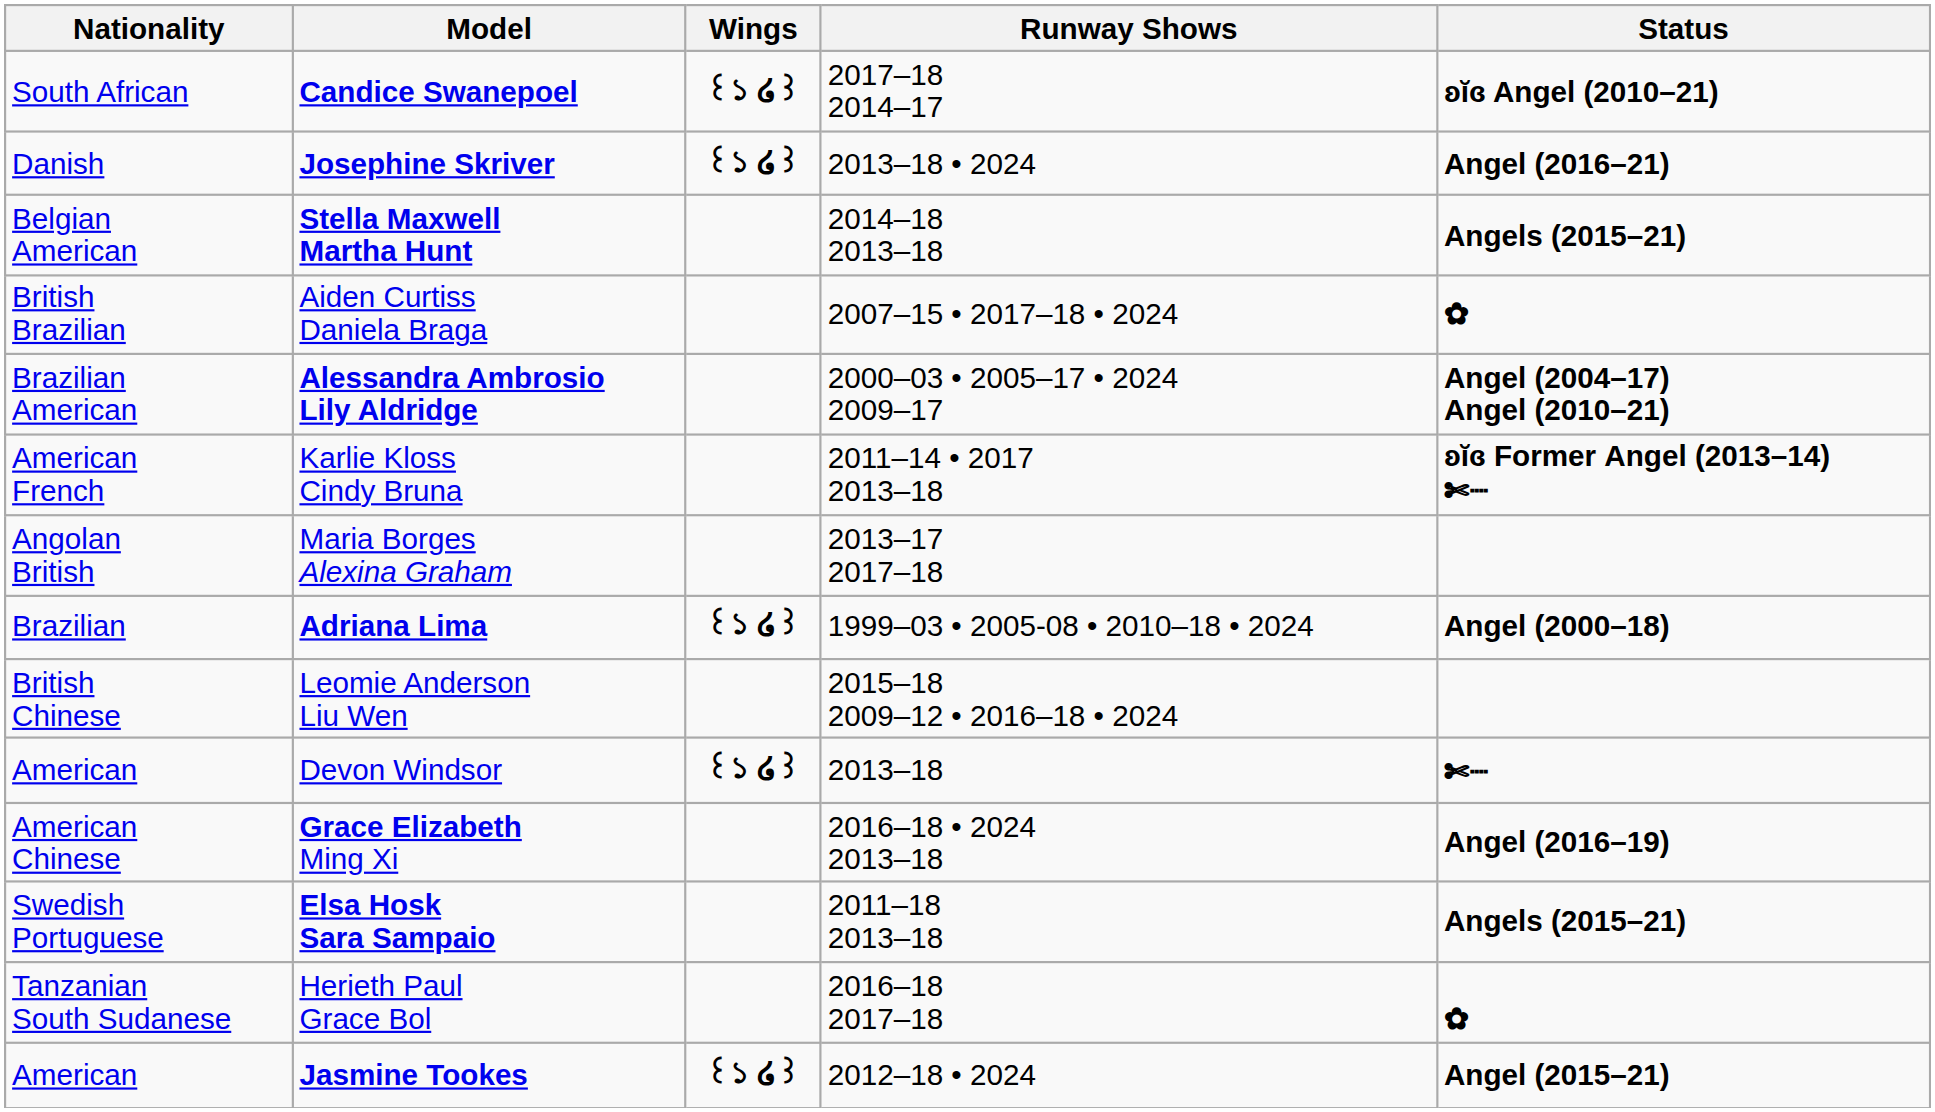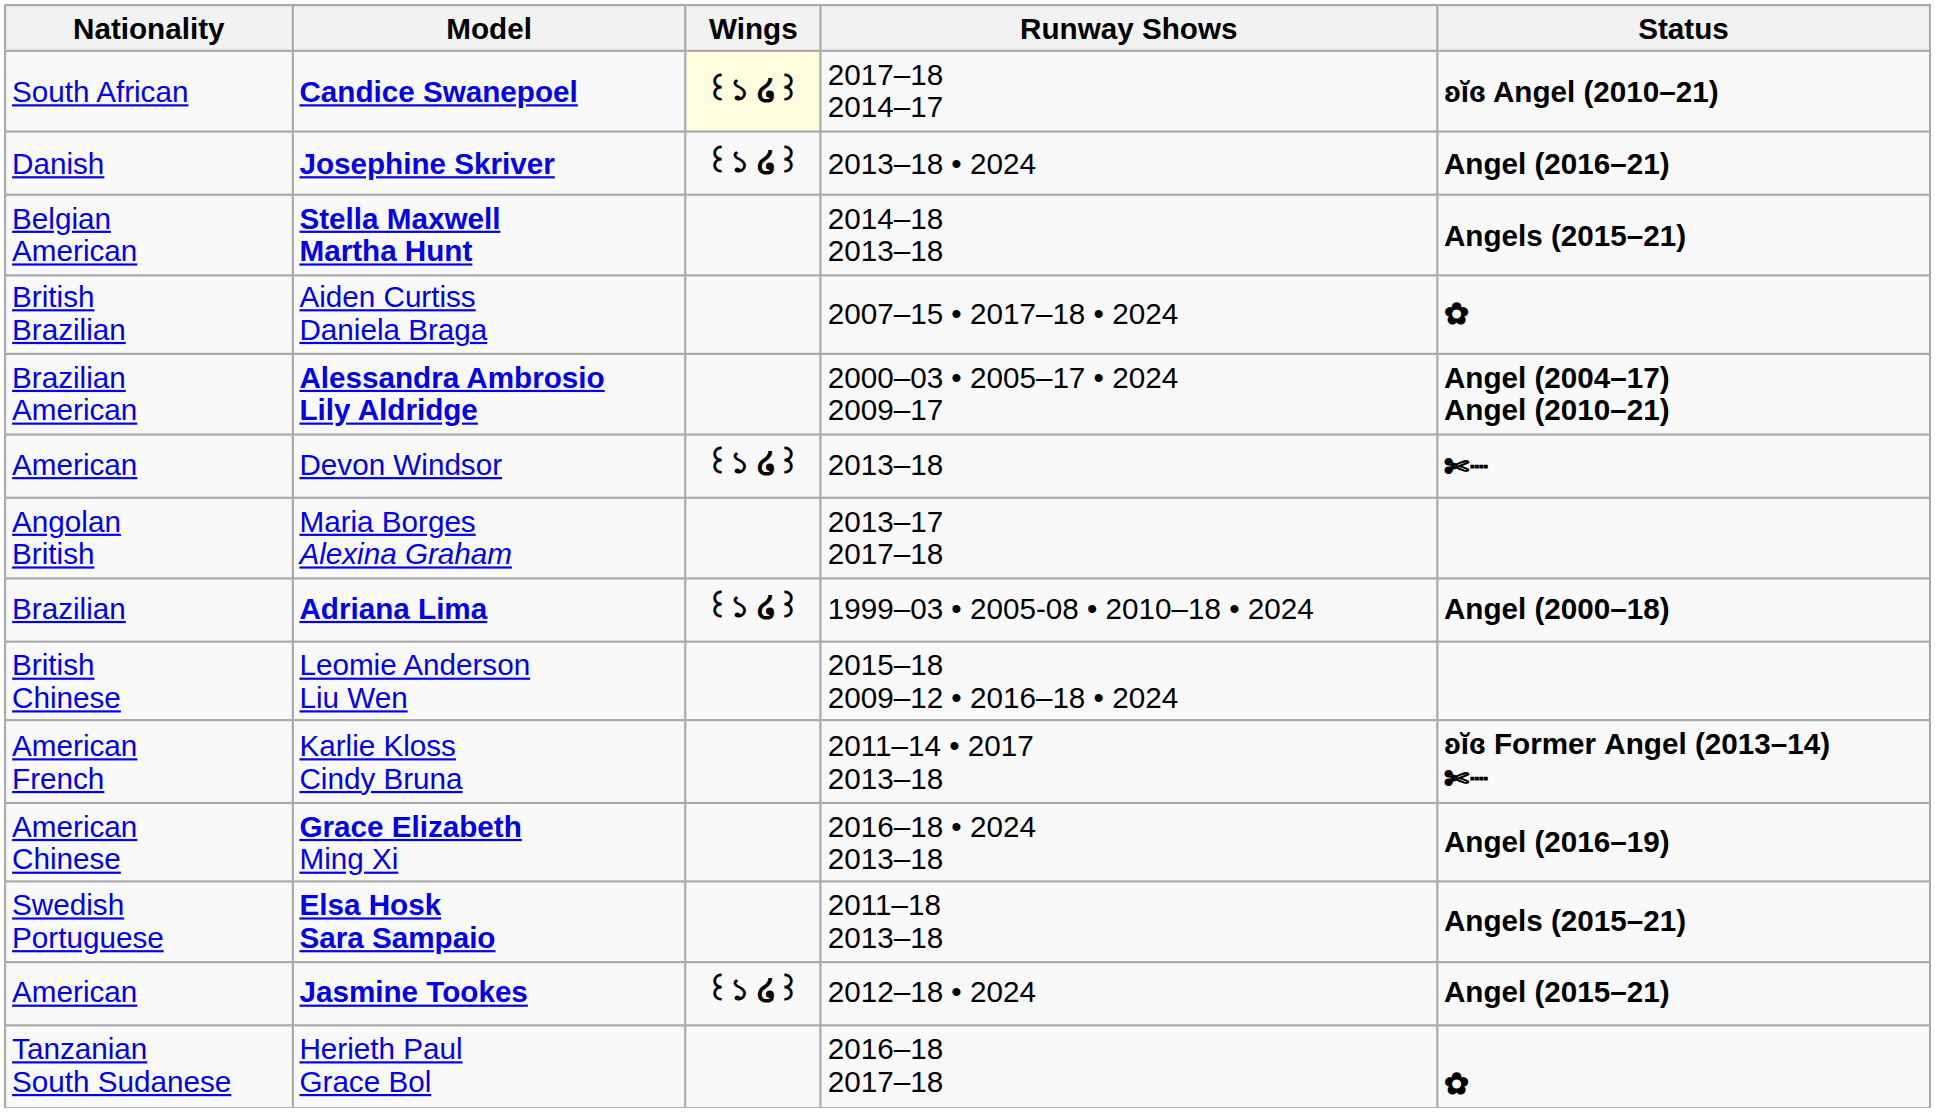Candice Swanepoel | Wings: no background -> lightyellow background
rows swapped: Karlie Kloss Cindy Bruna <-> Devon Windsor
rows swapped: Herieth Paul Grace Bol <-> Jasmine Tookes
